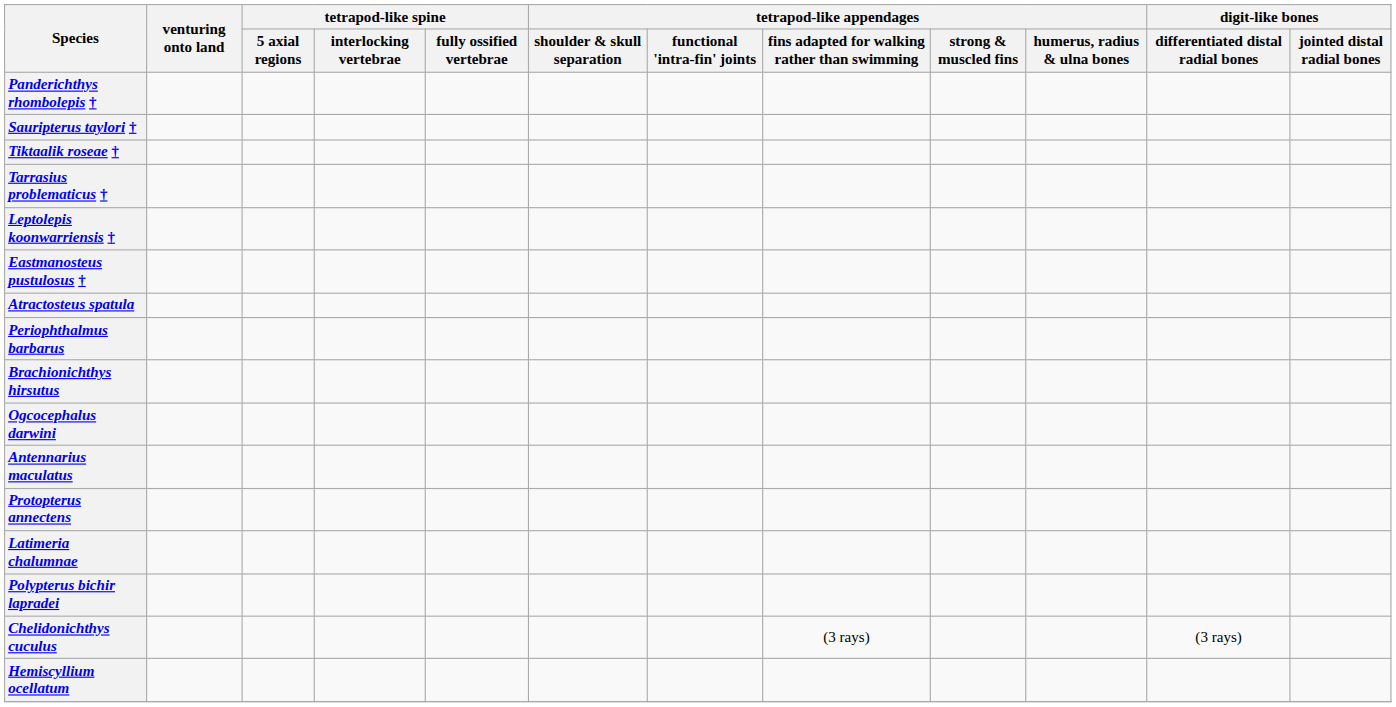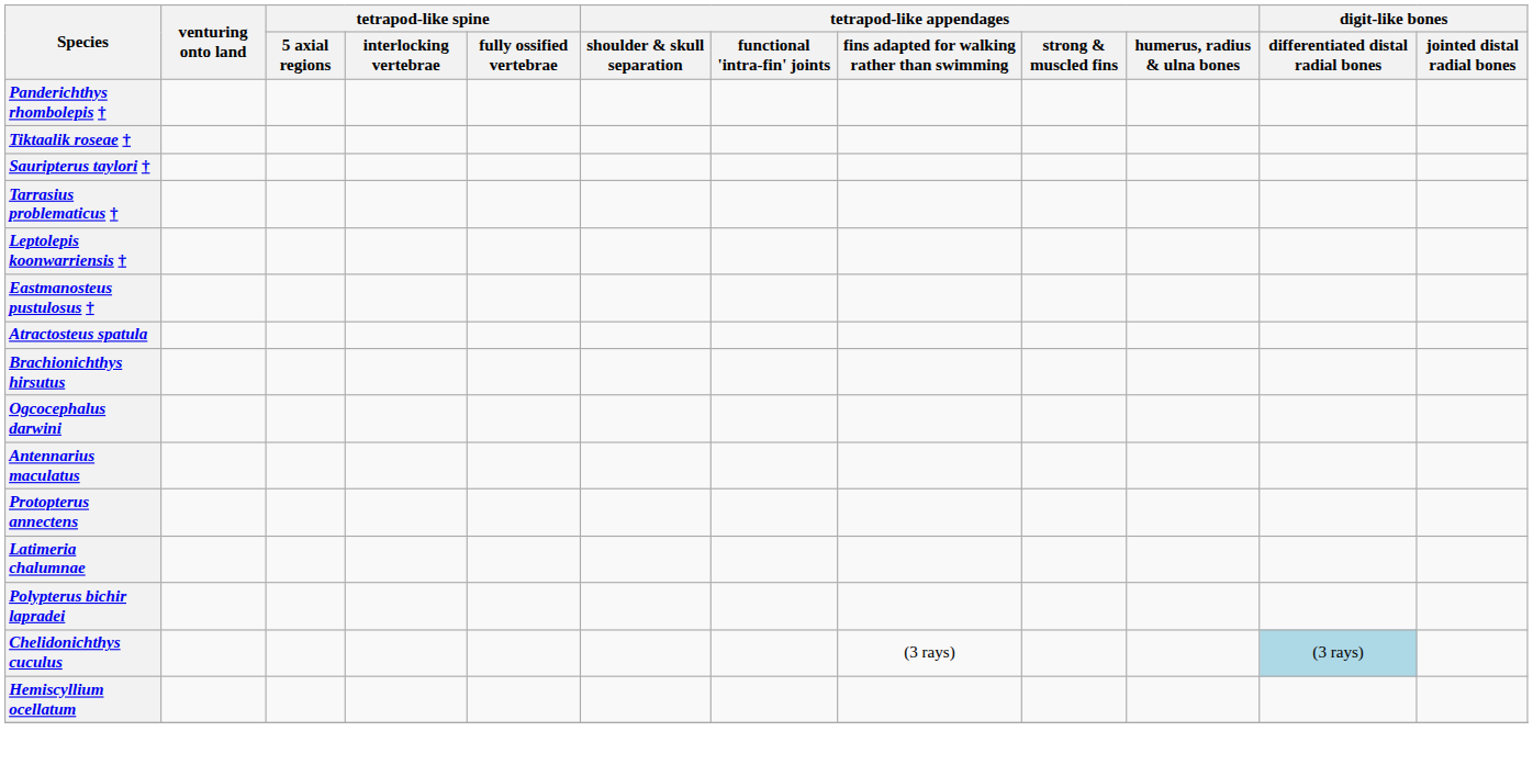rows swapped: Sauripterus taylori † <-> Tiktaalik roseae †
- row: Periophthalmus barbarus
Chelidonichthys cuculus | digit-like bones / differentiated distal radial bones: no background -> lightblue background
